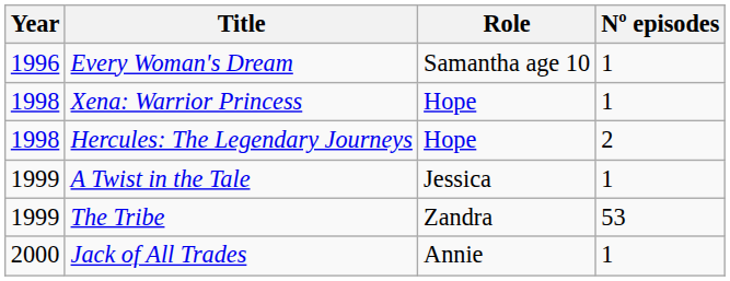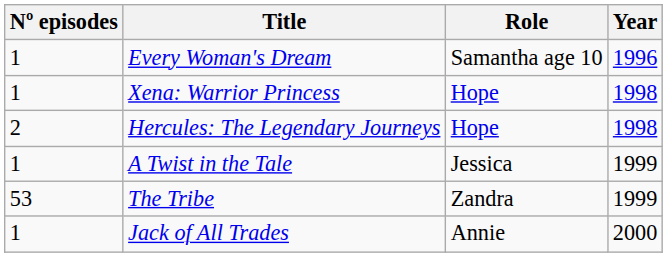columns swapped: Year <-> Nº episodes
